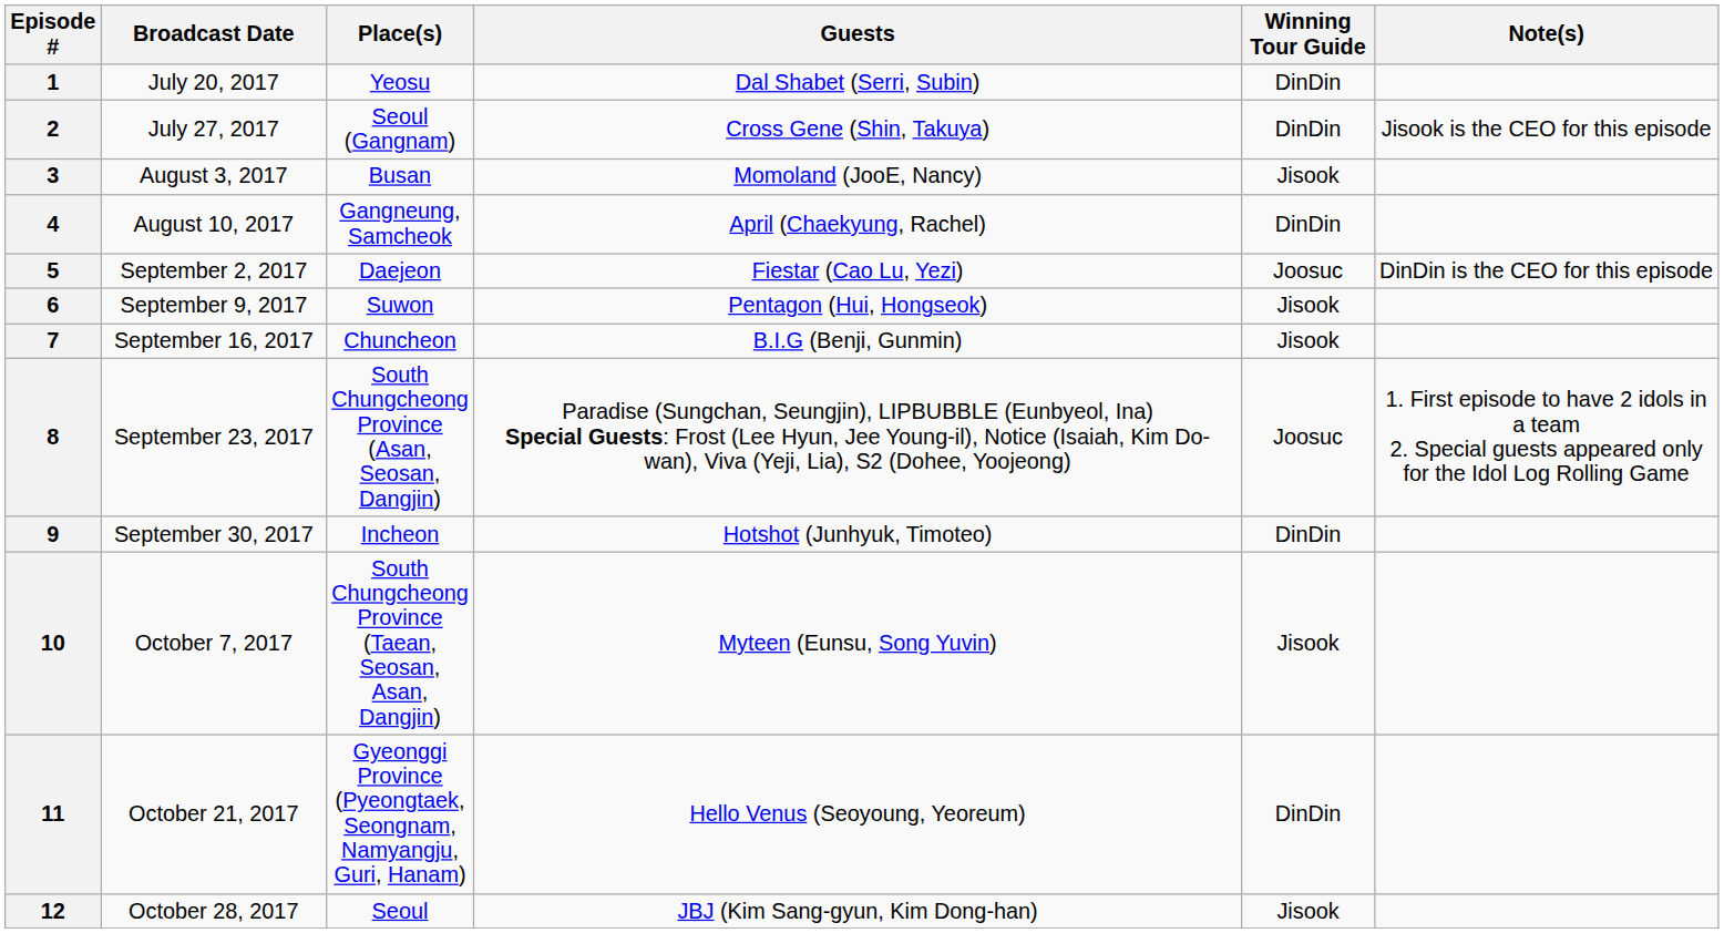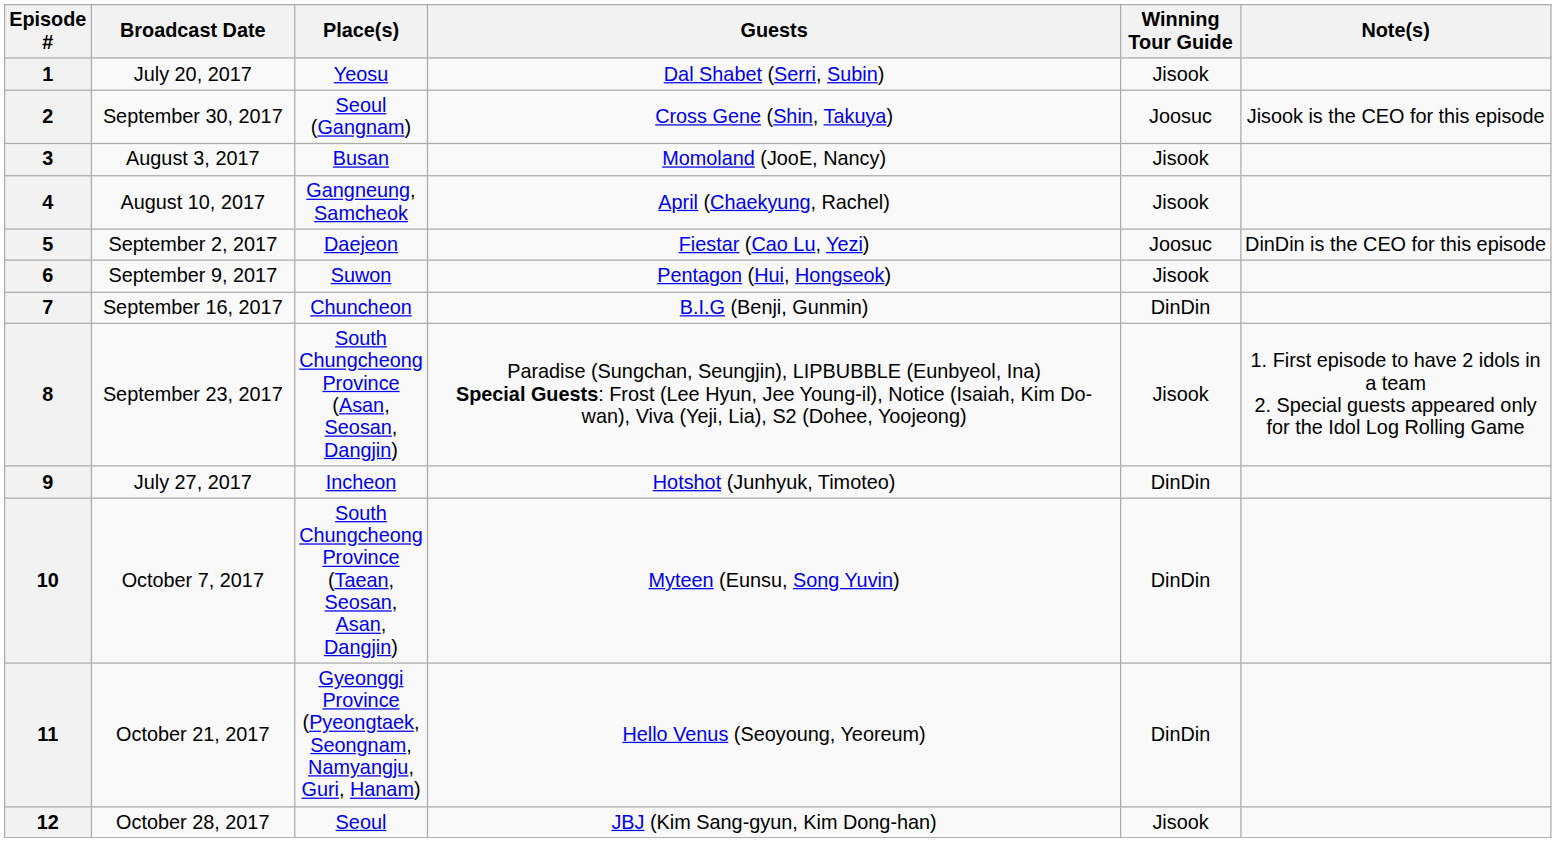1 | Winning Tour Guide: DinDin -> Jisook
2 | Broadcast Date: July 27, 2017 -> September 30, 2017
2 | Winning Tour Guide: DinDin -> Joosuc
4 | Winning Tour Guide: DinDin -> Jisook
7 | Winning Tour Guide: Jisook -> DinDin
8 | Winning Tour Guide: Joosuc -> Jisook
9 | Broadcast Date: September 30, 2017 -> July 27, 2017
10 | Winning Tour Guide: Jisook -> DinDin
